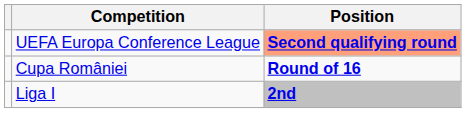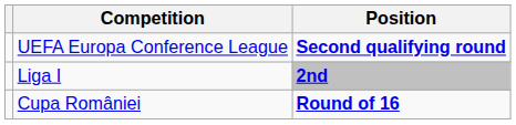UEFA Europa Conference League | Position: lightsalmon background -> no background
rows swapped: Liga I <-> Cupa României
